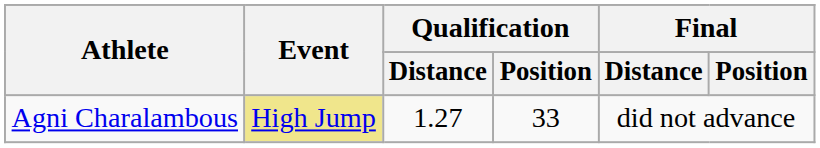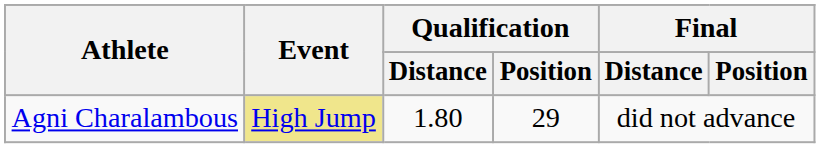Agni Charalambous | Qualification / Distance: 1.27 -> 1.80
Agni Charalambous | Qualification / Position: 33 -> 29
